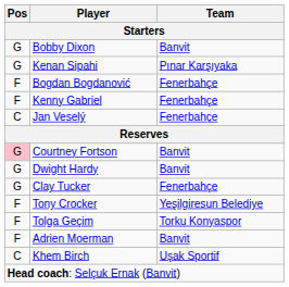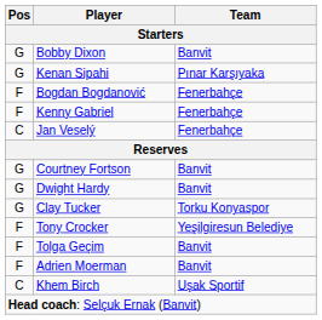Courtney Fortson | Pos: pink background -> no background
Clay Tucker | Team: Fenerbahçe -> Torku Konyaspor
Tolga Geçim | Team: Torku Konyaspor -> Banvit
